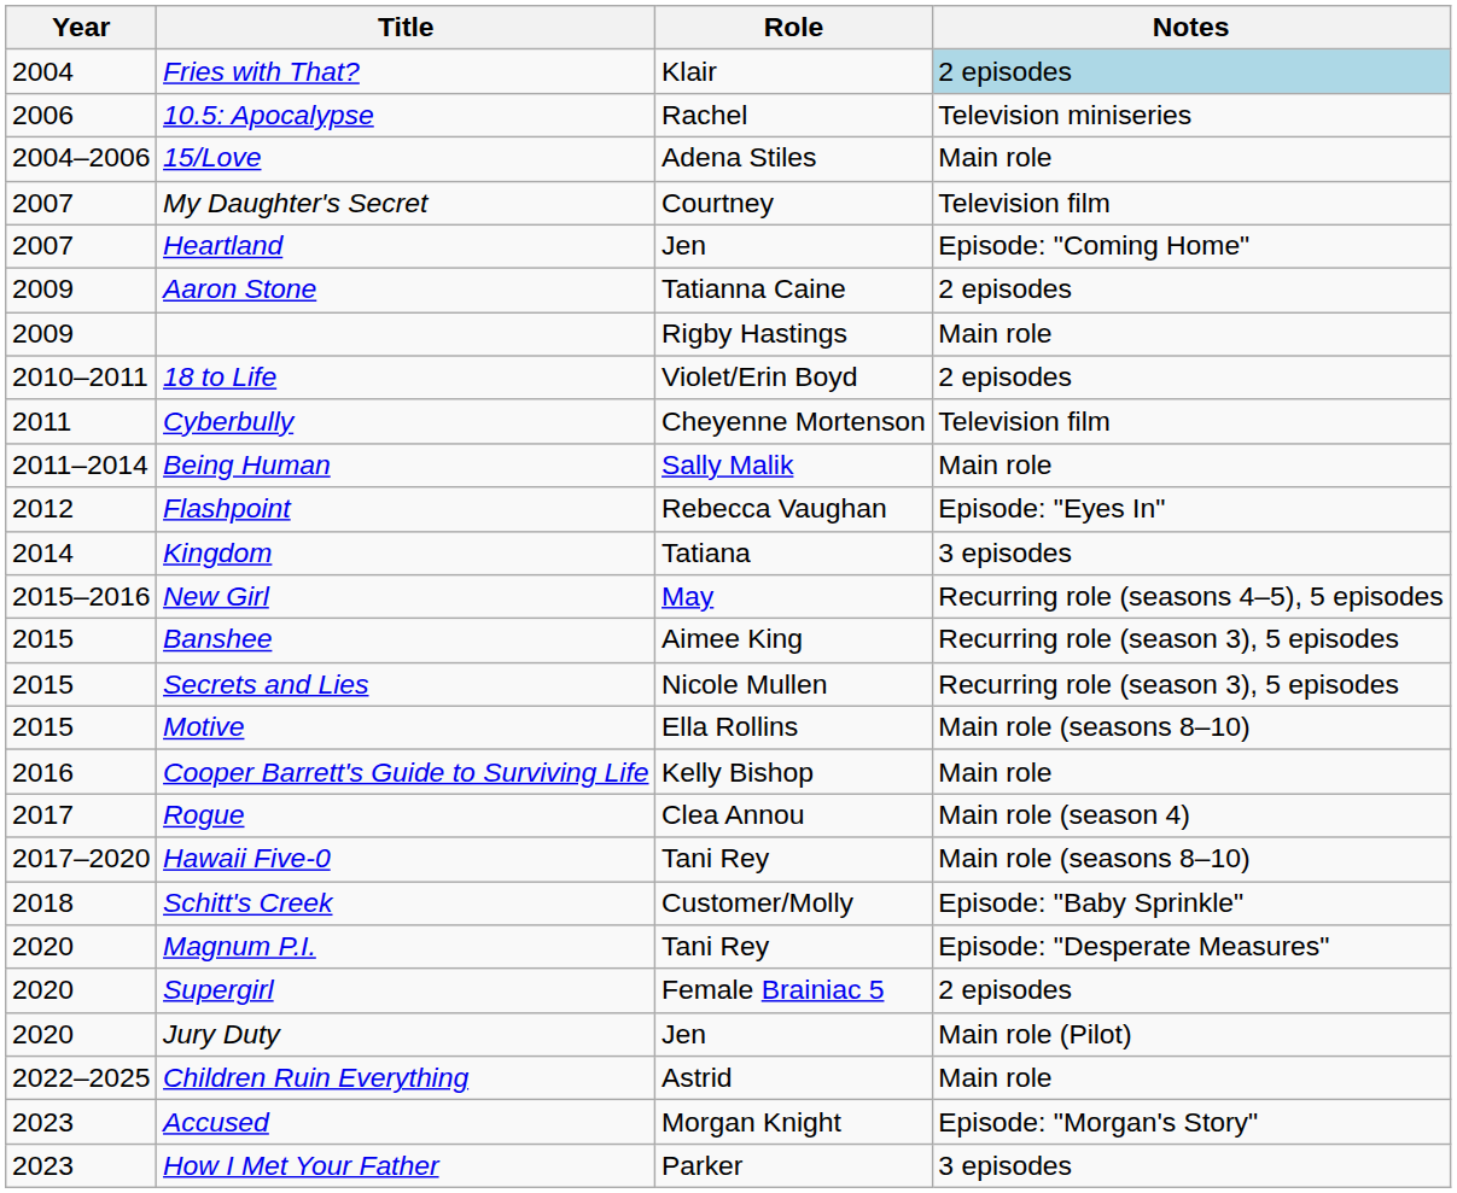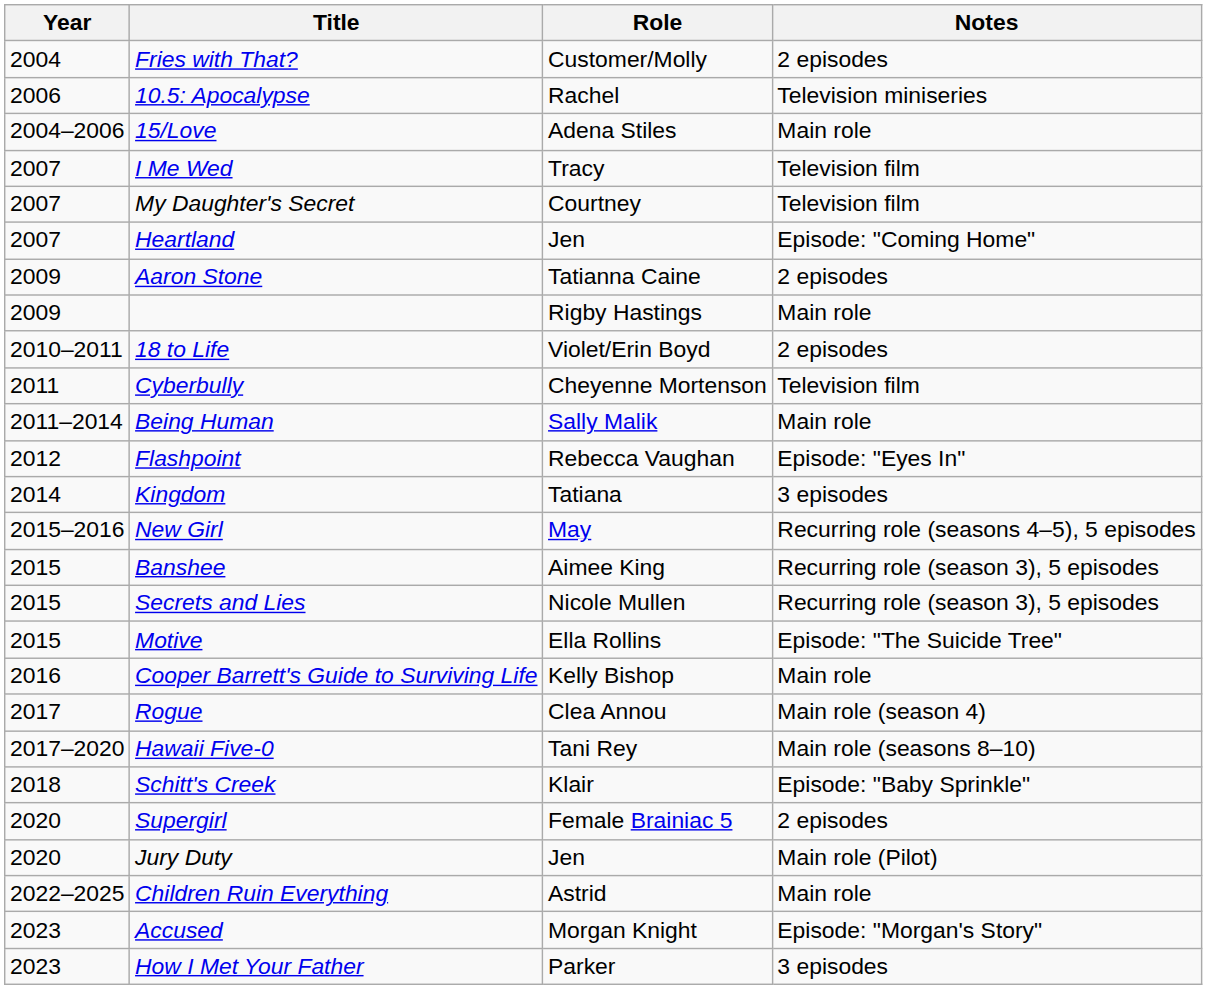Fries with That? | Role: Klair -> Customer/Molly
Fries with That? | Notes: lightblue background -> no background
+ row: 2007 | I Me Wed | Tracy | Television film
Motive | Notes: Main role (seasons 8–10) -> Episode: "The Suicide Tree"
Schitt's Creek | Role: Customer/Molly -> Klair
- row: 2020 | Magnum P.I. | Tani Rey | Episode: "Desperate Measures"
